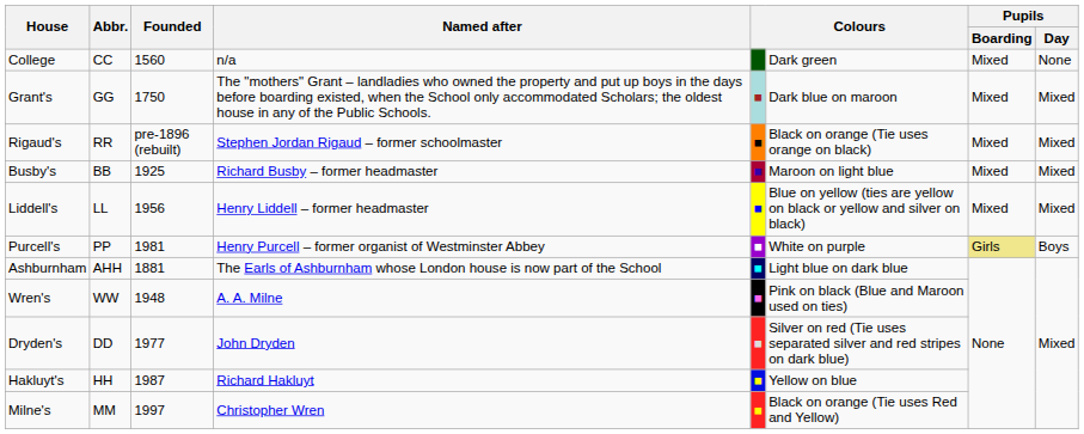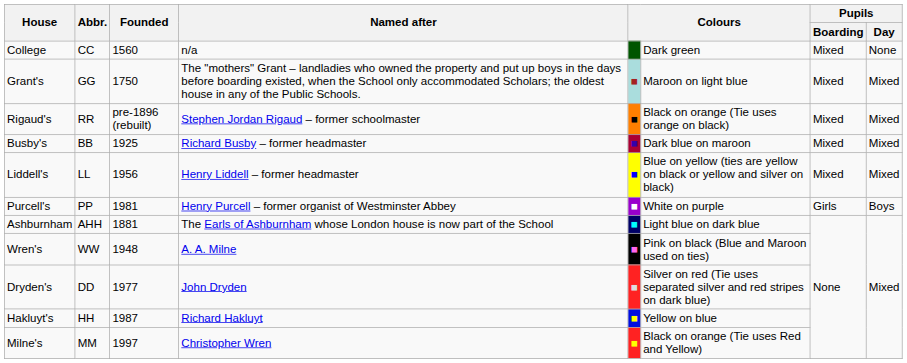Grant's | column 6: Dark blue on maroon -> Maroon on light blue
Busby's | column 6: Maroon on light blue -> Dark blue on maroon
Purcell's | Pupils / Boarding: khaki background -> no background
